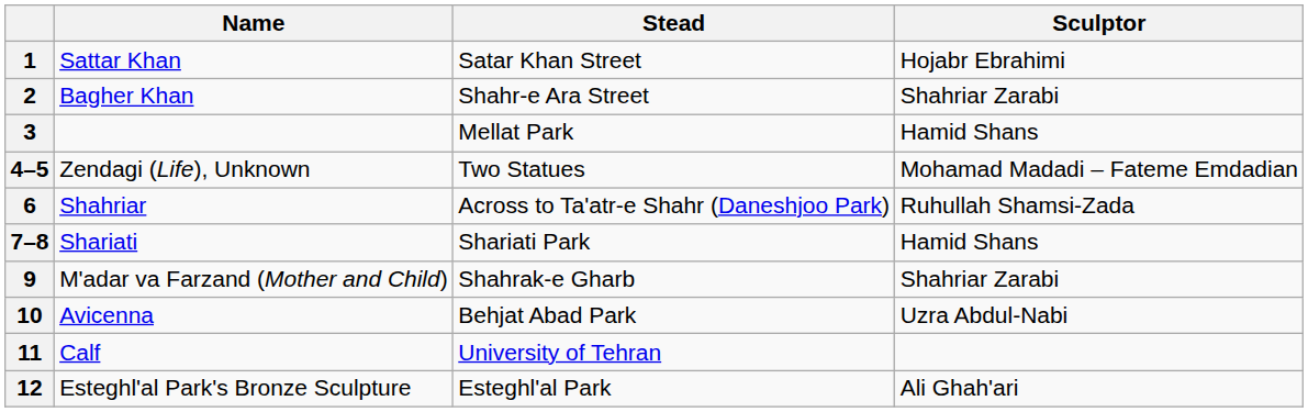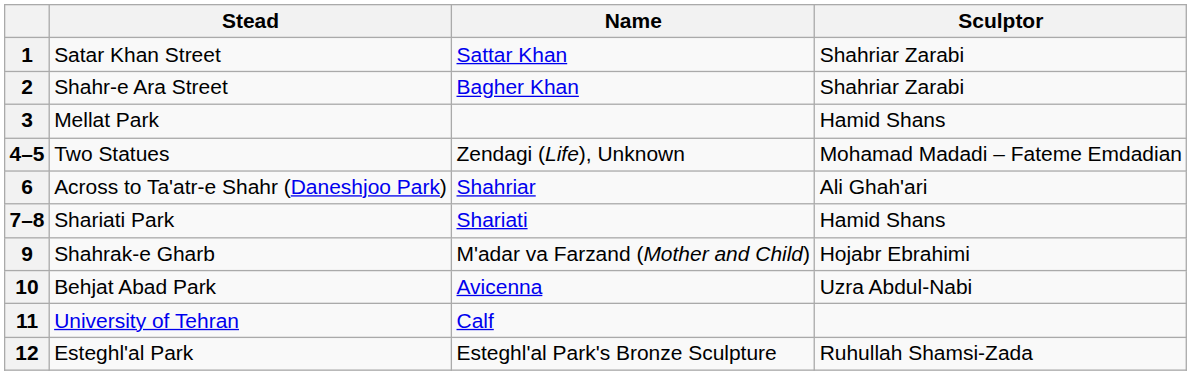columns swapped: Name <-> Stead
1 | Sculptor: Hojabr Ebrahimi -> Shahriar Zarabi
6 | Sculptor: Ruhullah Shamsi-Zada -> Ali Ghah'ari
9 | Sculptor: Shahriar Zarabi -> Hojabr Ebrahimi
12 | Sculptor: Ali Ghah'ari -> Ruhullah Shamsi-Zada
